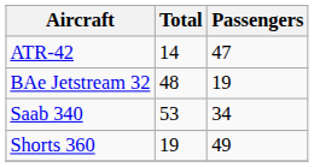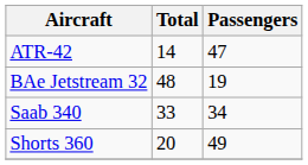Saab 340 | Total: 53 -> 33
Shorts 360 | Total: 19 -> 20
